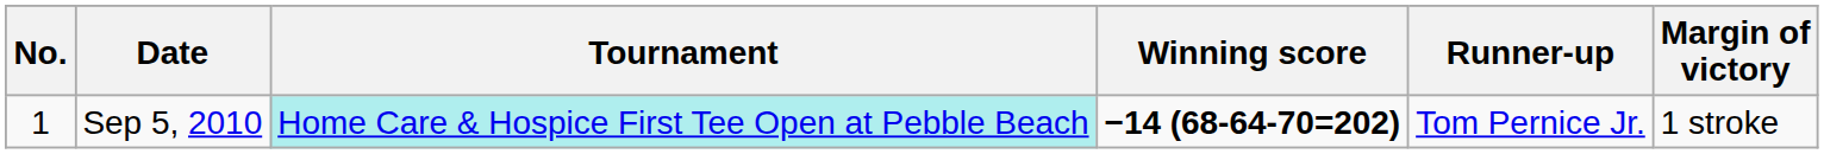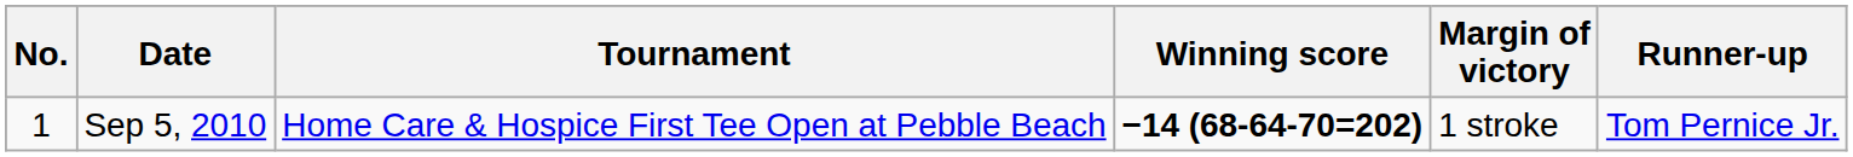columns swapped: Margin of victory <-> Runner-up
Sep 5, 2010 | Tournament: paleturquoise background -> no background
